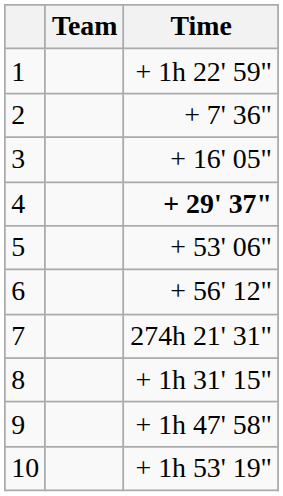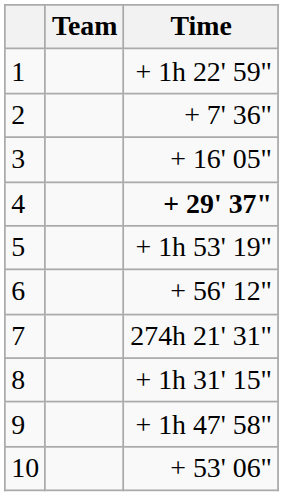5 | Time: + 53' 06" -> + 1h 53' 19"
10 | Time: + 1h 53' 19" -> + 53' 06"
